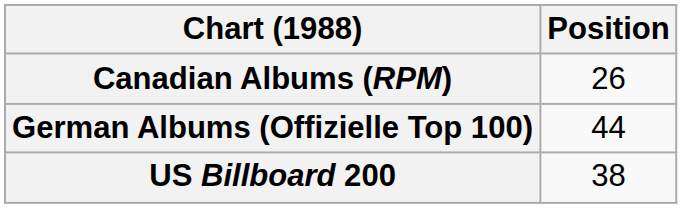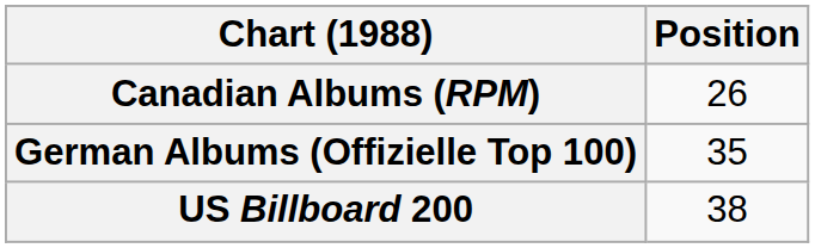German Albums (Offizielle Top 100) | Position: 44 -> 35
